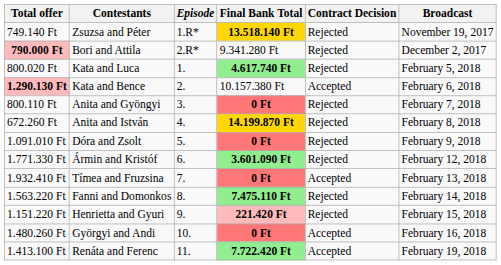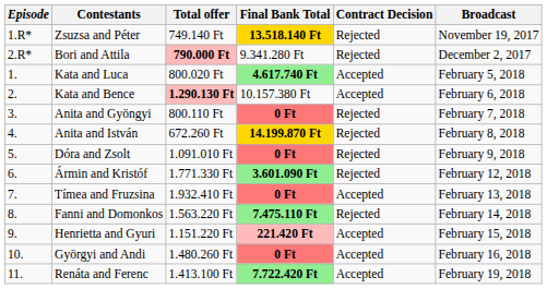columns swapped: Episode <-> Total offer
Kata and Luca | Contract Decision: Rejected -> Accepted
Henrietta and Gyuri | Contract Decision: Rejected -> Accepted
